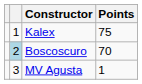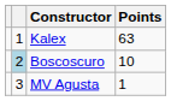Kalex | Points: 75 -> 63
Boscoscuro | Points: 70 -> 10
